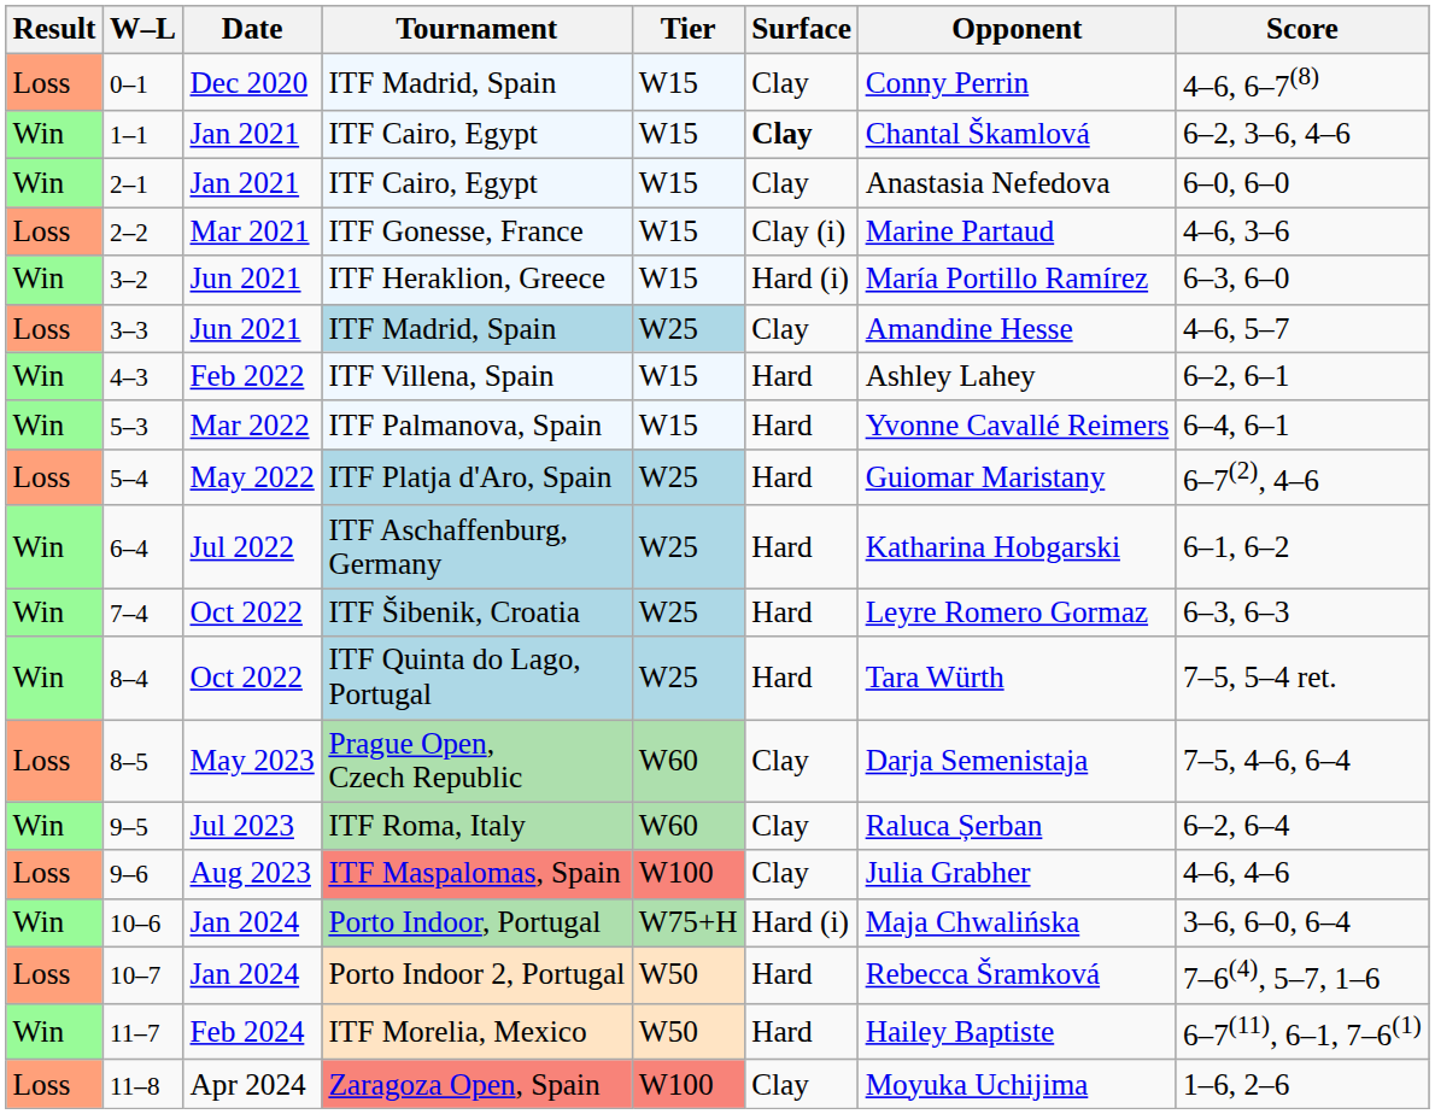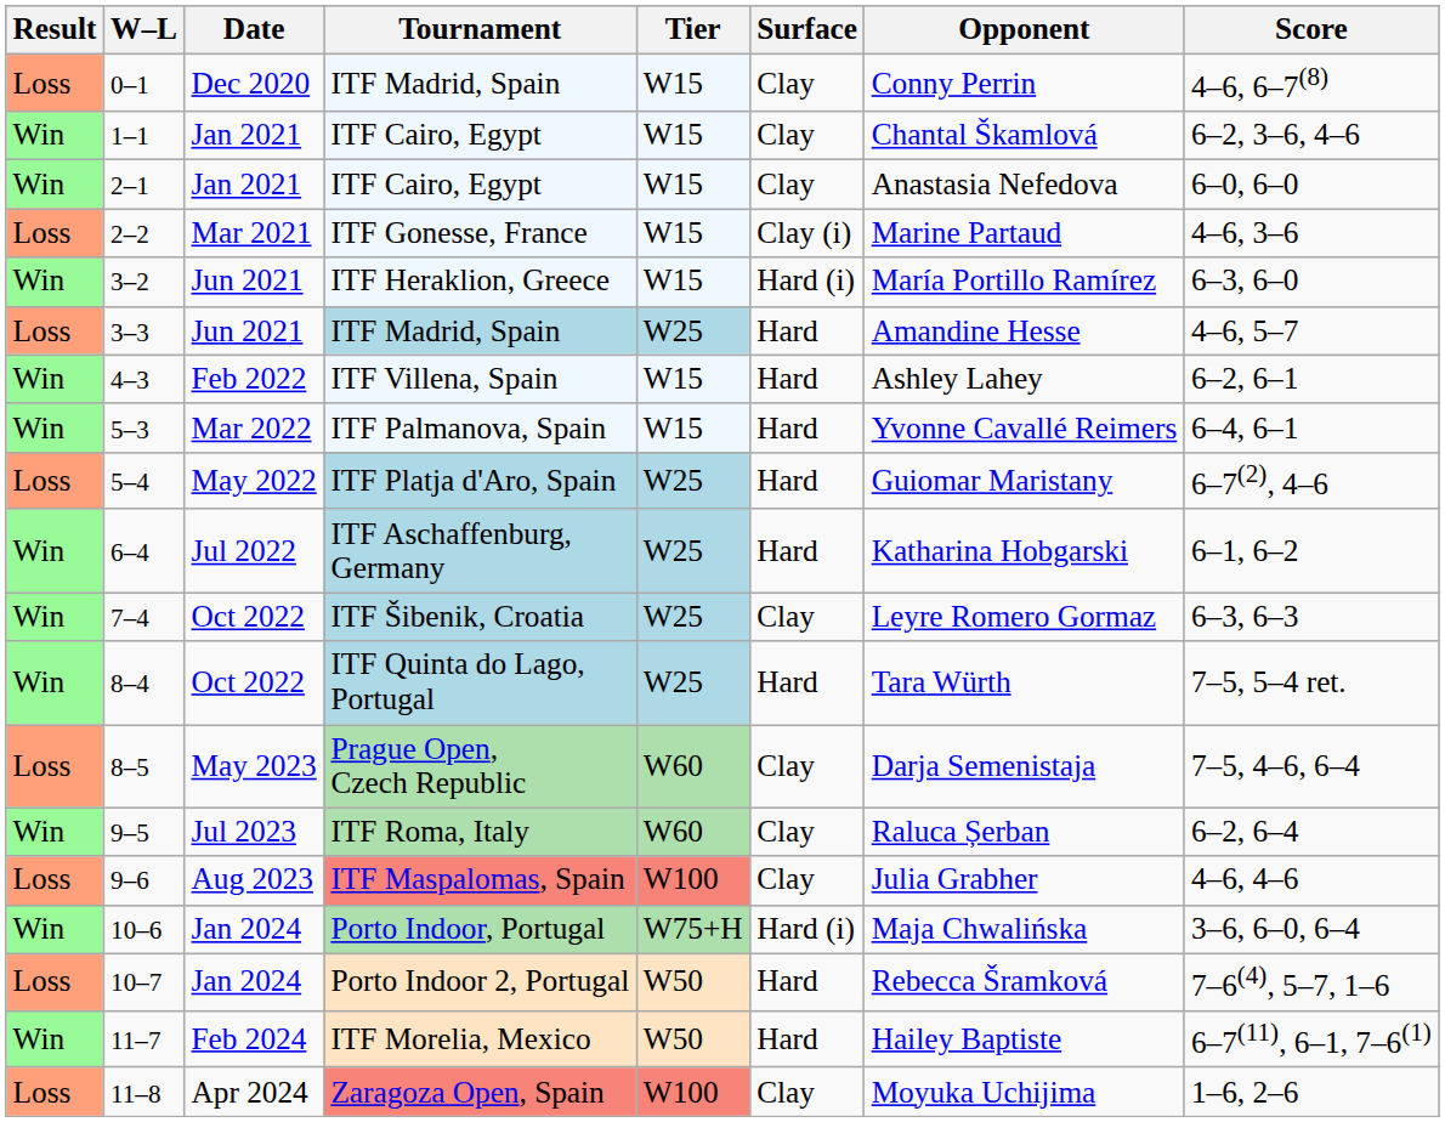1–1 | Surface: bold -> normal
3–3 | Surface: Clay -> Hard
7–4 | Surface: Hard -> Clay
